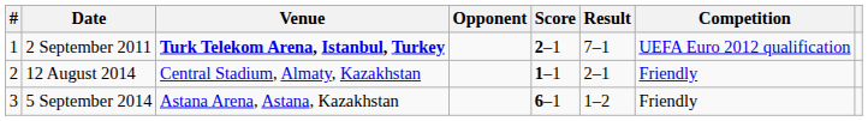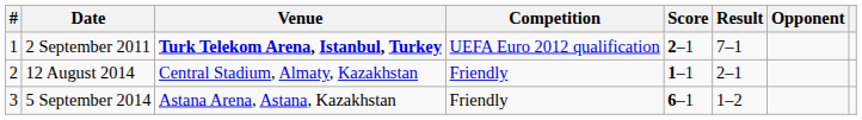columns swapped: Opponent <-> Competition
